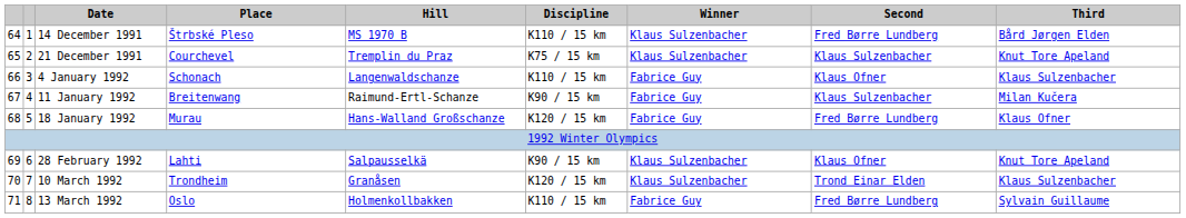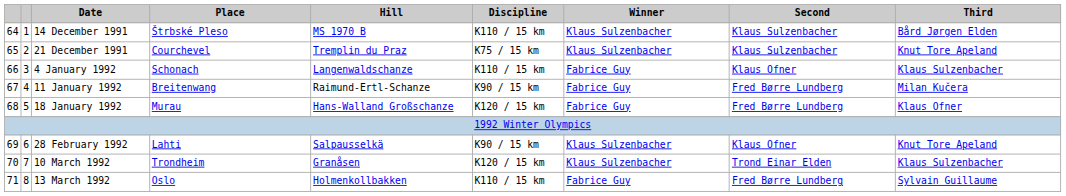14 December 1991 | Second: Fred Børre Lundberg -> Klaus Sulzenbacher
11 January 1992 | Second: Klaus Sulzenbacher -> Fred Børre Lundberg
